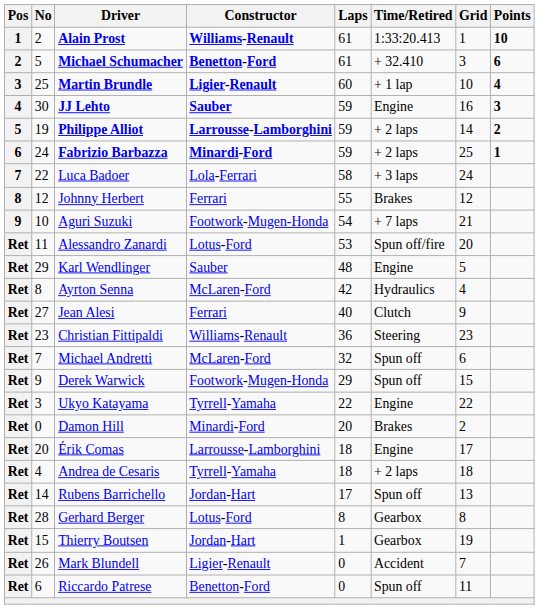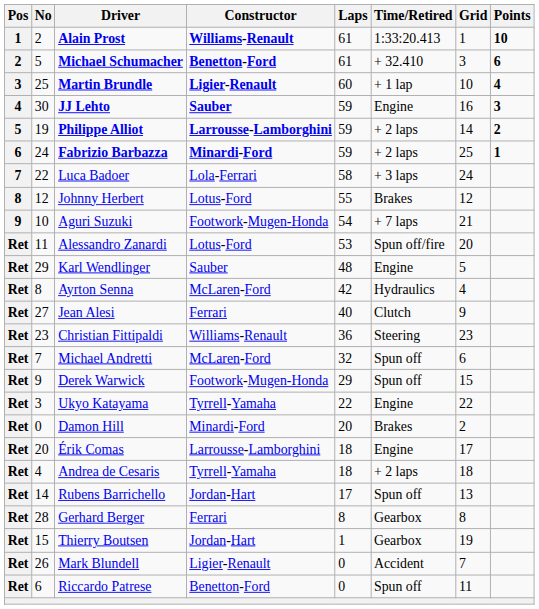Johnny Herbert | Constructor: Ferrari -> Lotus-Ford
Gerhard Berger | Constructor: Lotus-Ford -> Ferrari
